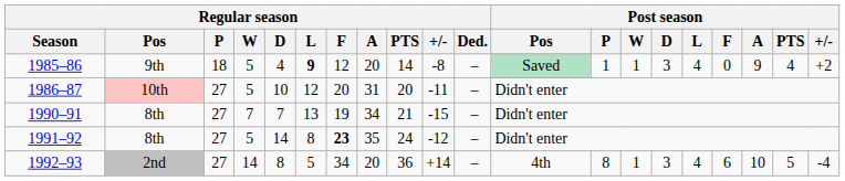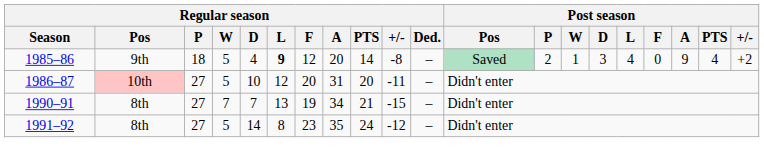1985–86 | Post season / P: 1 -> 2
1991–92 | Regular season / F: bold -> normal
- row: 1992–93 | 2nd | 27 | 14 | 8 | 5 | 34 | 20 | 36 | +14 | – | 4th | 8 | 1 | 3 | 4 | 6 | 10 | 5 | -4
